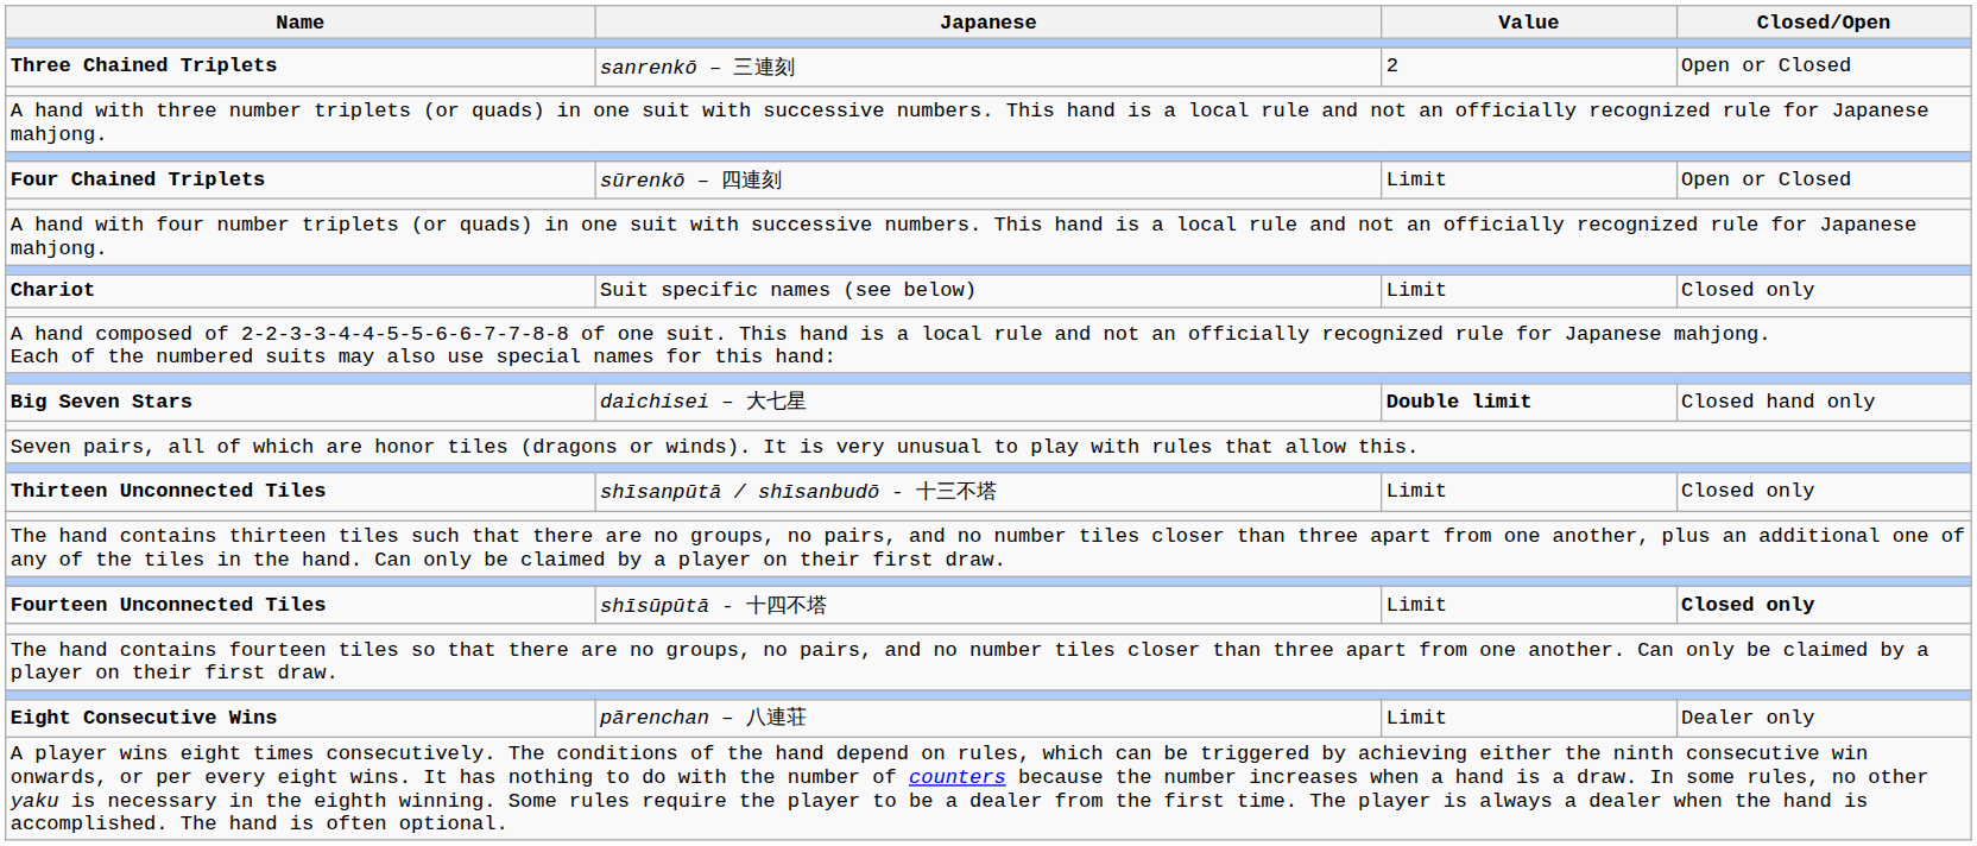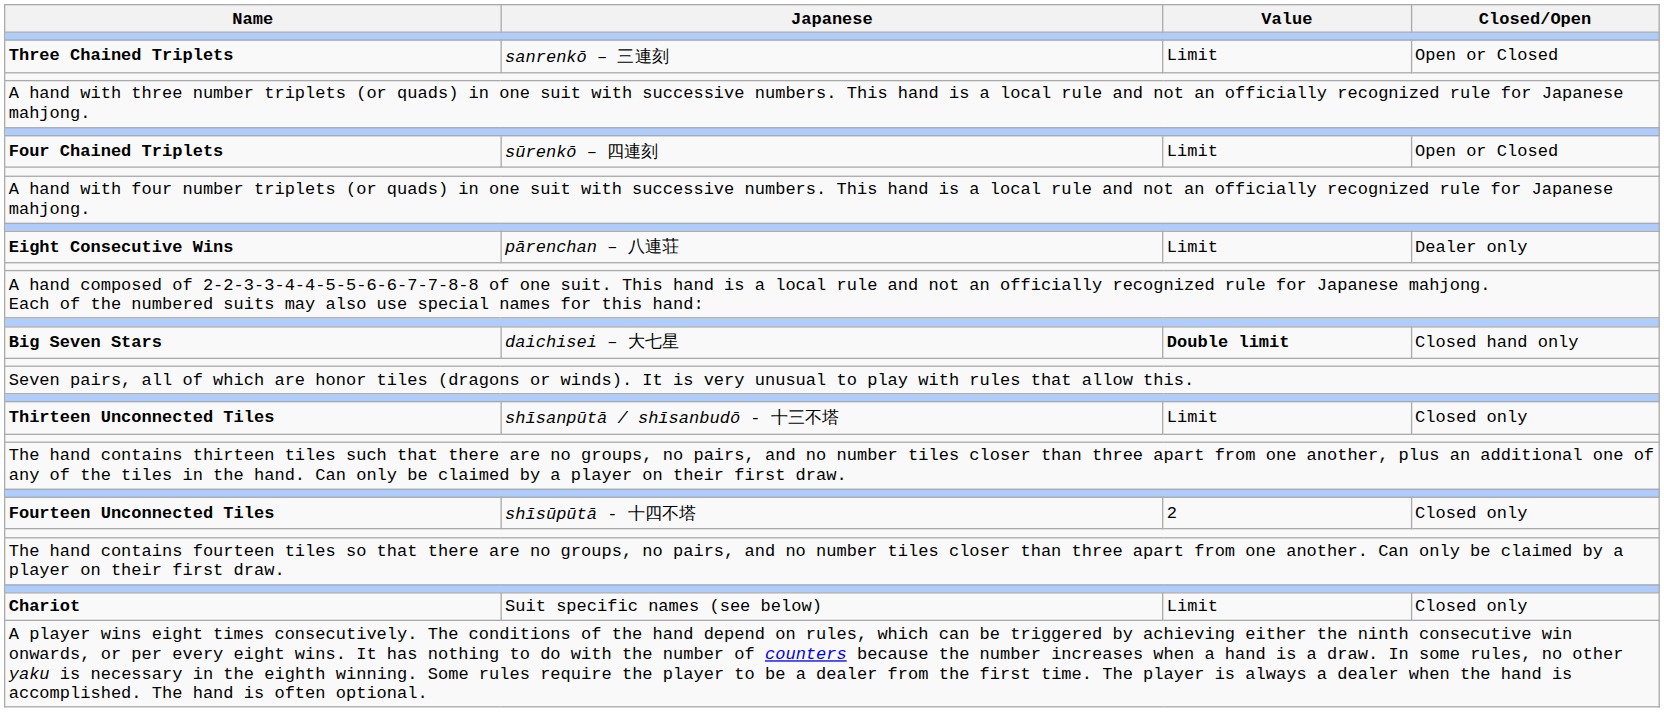Three Chained Triplets | Value: 2 -> Limit
rows swapped: Chariot <-> Eight Consecutive Wins
Fourteen Unconnected Tiles | Value: Limit -> 2
Fourteen Unconnected Tiles | Closed/Open: bold -> normal
